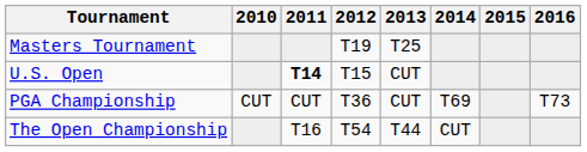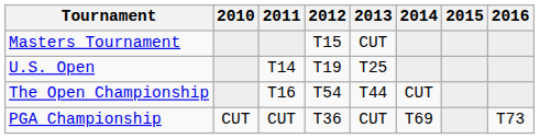Masters Tournament | 2012: T19 -> T15
Masters Tournament | 2013: T25 -> CUT
U.S. Open | 2011: bold -> normal
U.S. Open | 2012: T15 -> T19
U.S. Open | 2013: CUT -> T25
rows swapped: The Open Championship <-> PGA Championship
